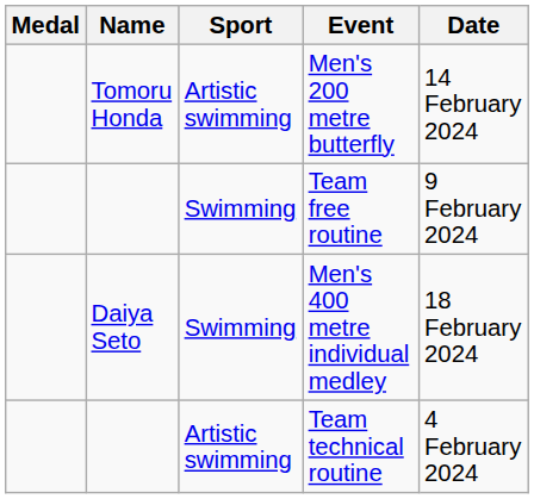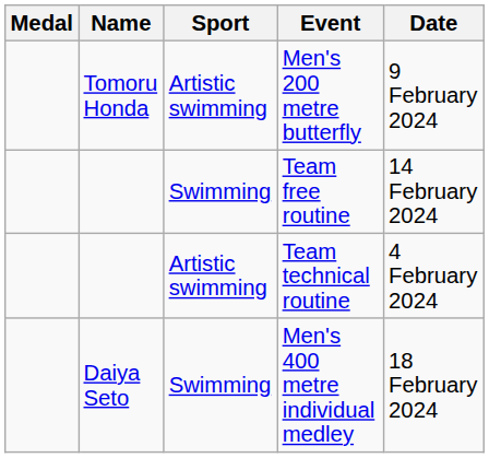Men's 200 metre butterfly | Date: 14 February 2024 -> 9 February 2024
Team free routine | Date: 9 February 2024 -> 14 February 2024
rows swapped: Team technical routine <-> Men's 400 metre individual medley
